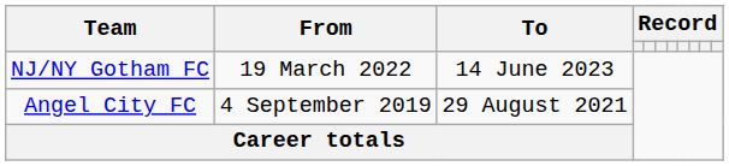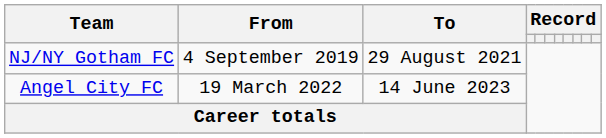NJ/NY Gotham FC | From: 19 March 2022 -> 4 September 2019
NJ/NY Gotham FC | To: 14 June 2023 -> 29 August 2021
Angel City FC | From: 4 September 2019 -> 19 March 2022
Angel City FC | To: 29 August 2021 -> 14 June 2023
